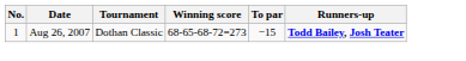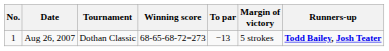+ column: Margin of victory | 5 strokes
Aug 26, 2007 | To par: −15 -> −13
